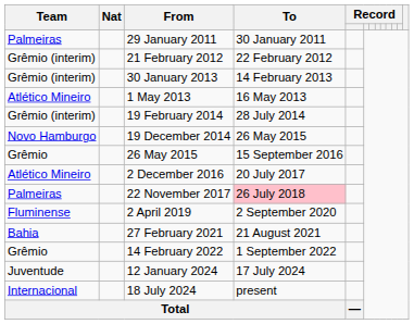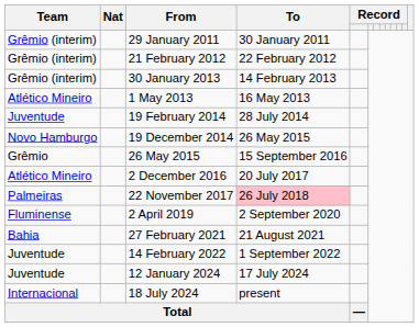29 January 2011 | Team: Palmeiras -> Grêmio (interim)
19 February 2014 | Team: Grêmio (interim) -> Juventude
14 February 2022 | Team: Grêmio -> Juventude
